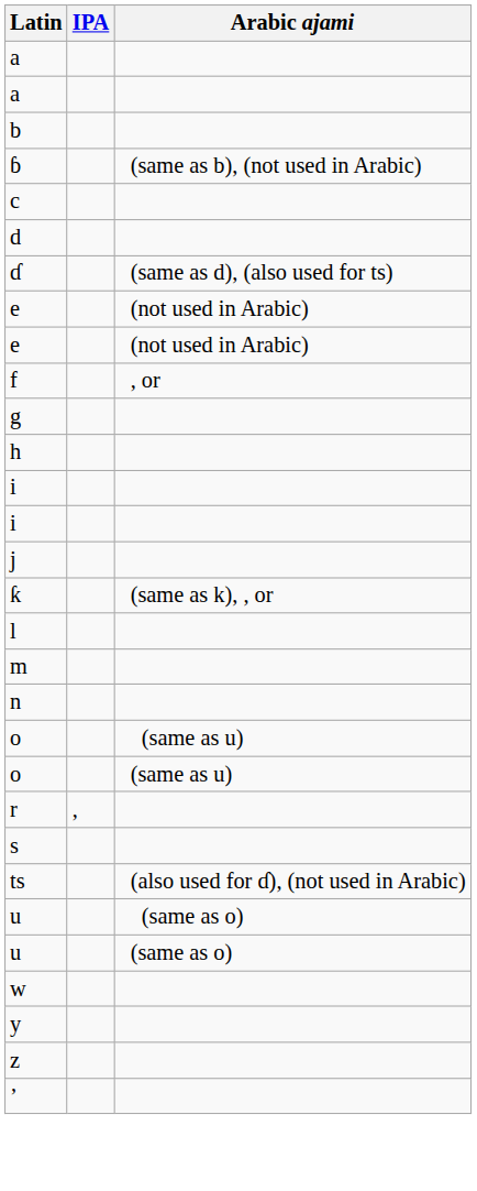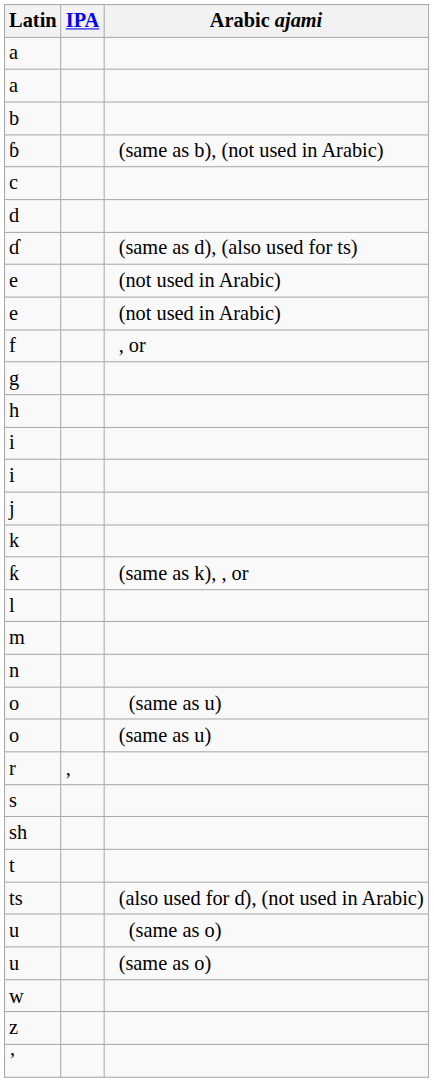+ row: k
+ row: sh
+ row: t
- row: y
